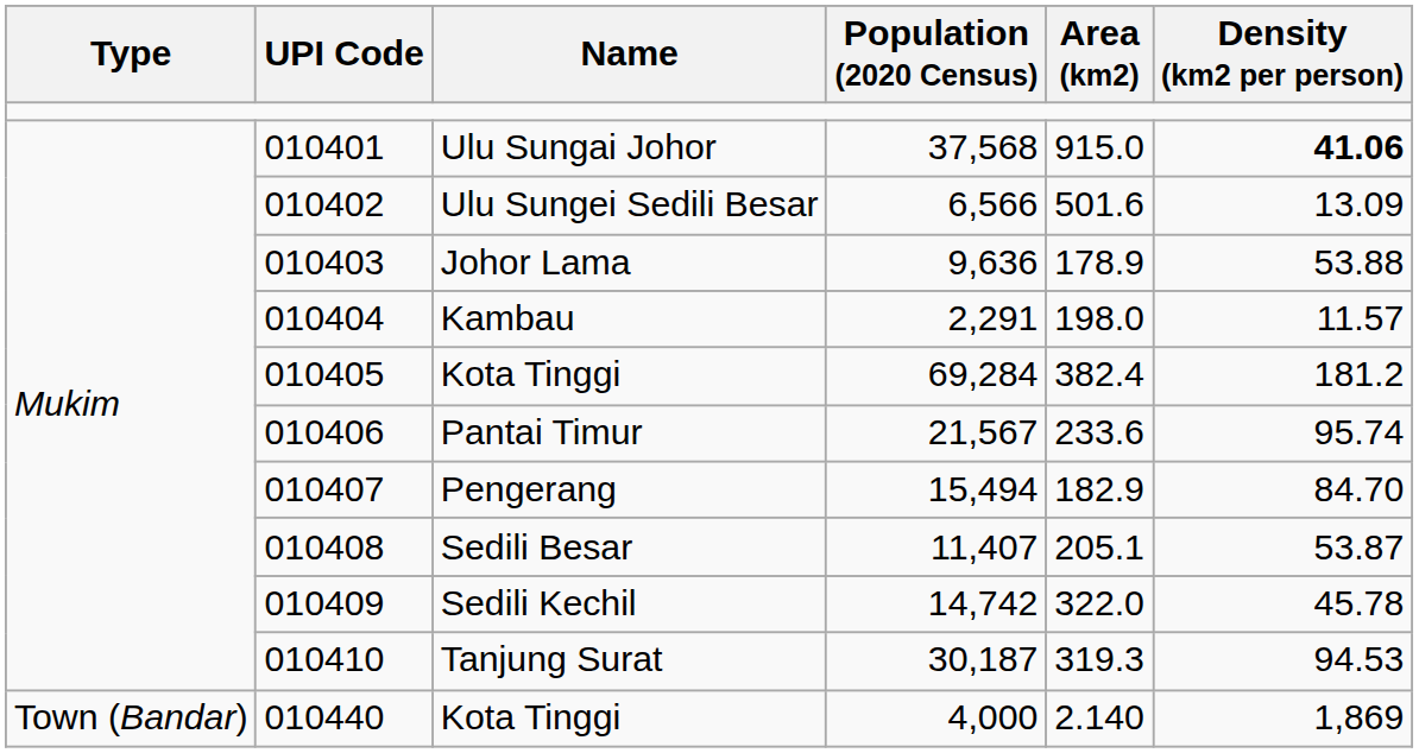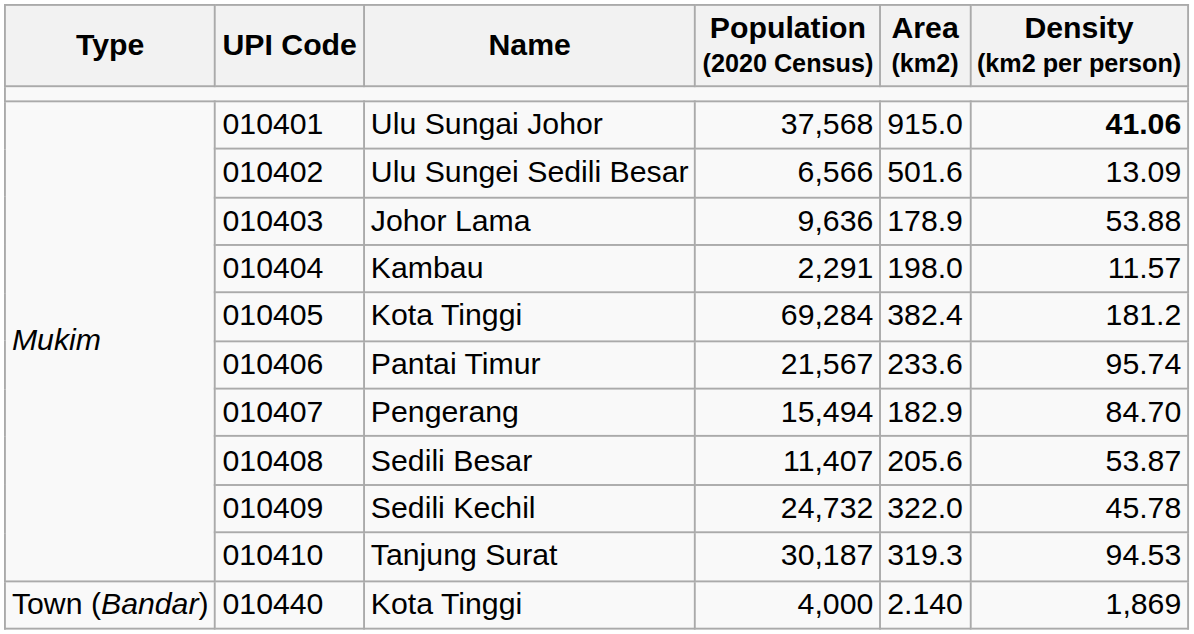Sedili Besar | Area (km2): 205.1 -> 205.6
Sedili Kechil | Population (2020 Census): 14,742 -> 24,732
